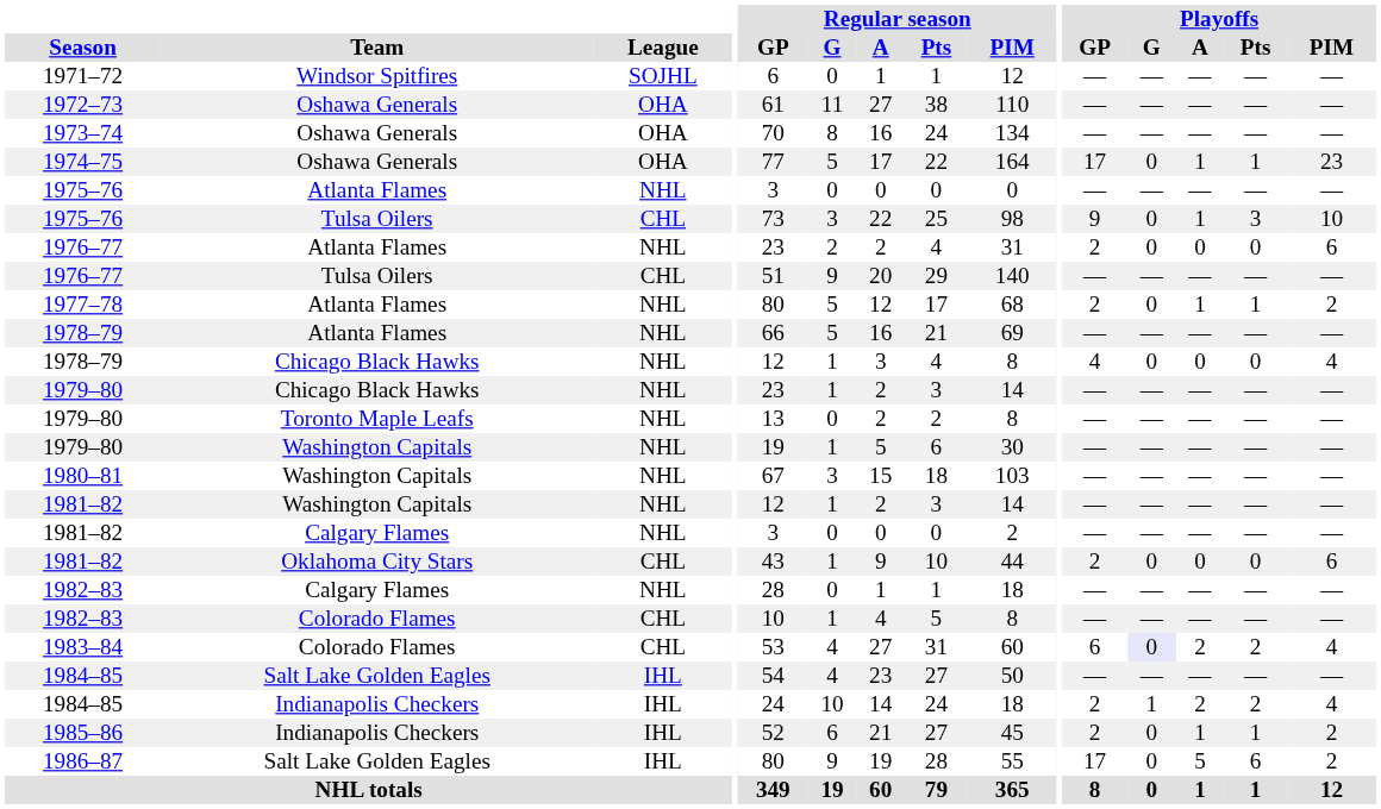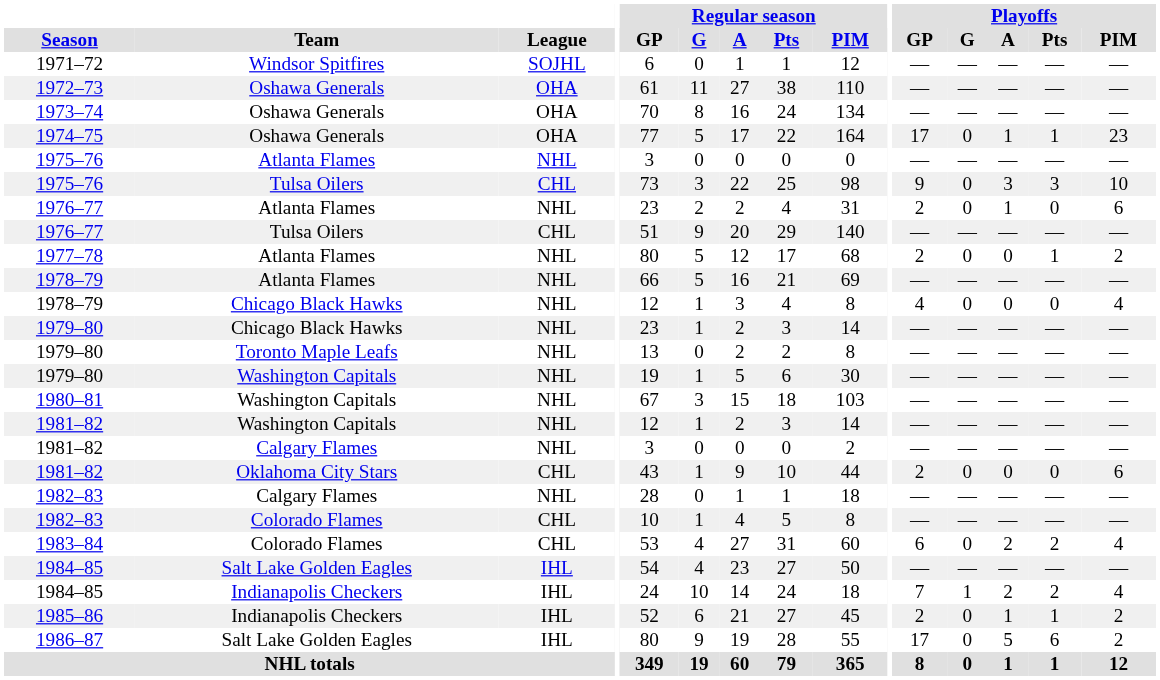1975–76 / Tulsa Oilers | Playoffs / A: 1 -> 3
1976–77 / Atlanta Flames | Playoffs / A: 0 -> 1
1977–78 | Playoffs / A: 1 -> 0
1983–84 | Playoffs / G: lavender background -> no background
1984–85 / Indianapolis Checkers | Playoffs / GP: 2 -> 7
